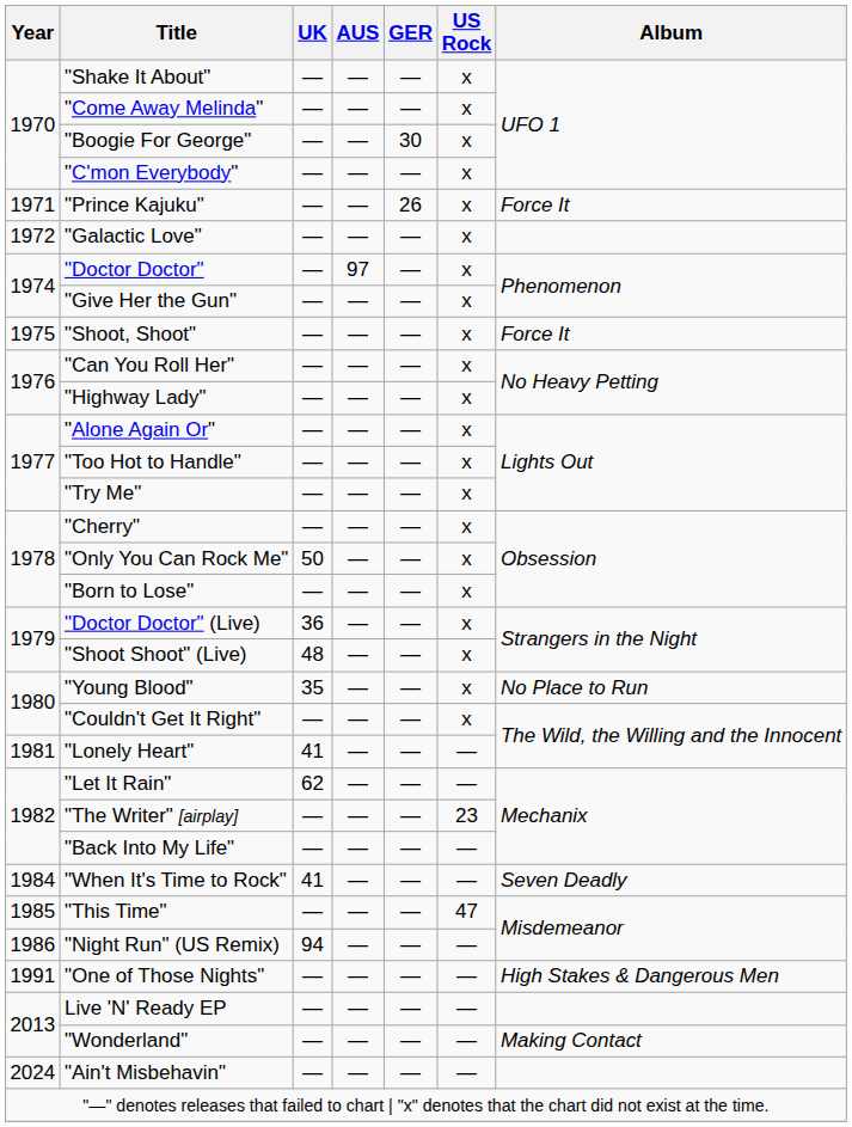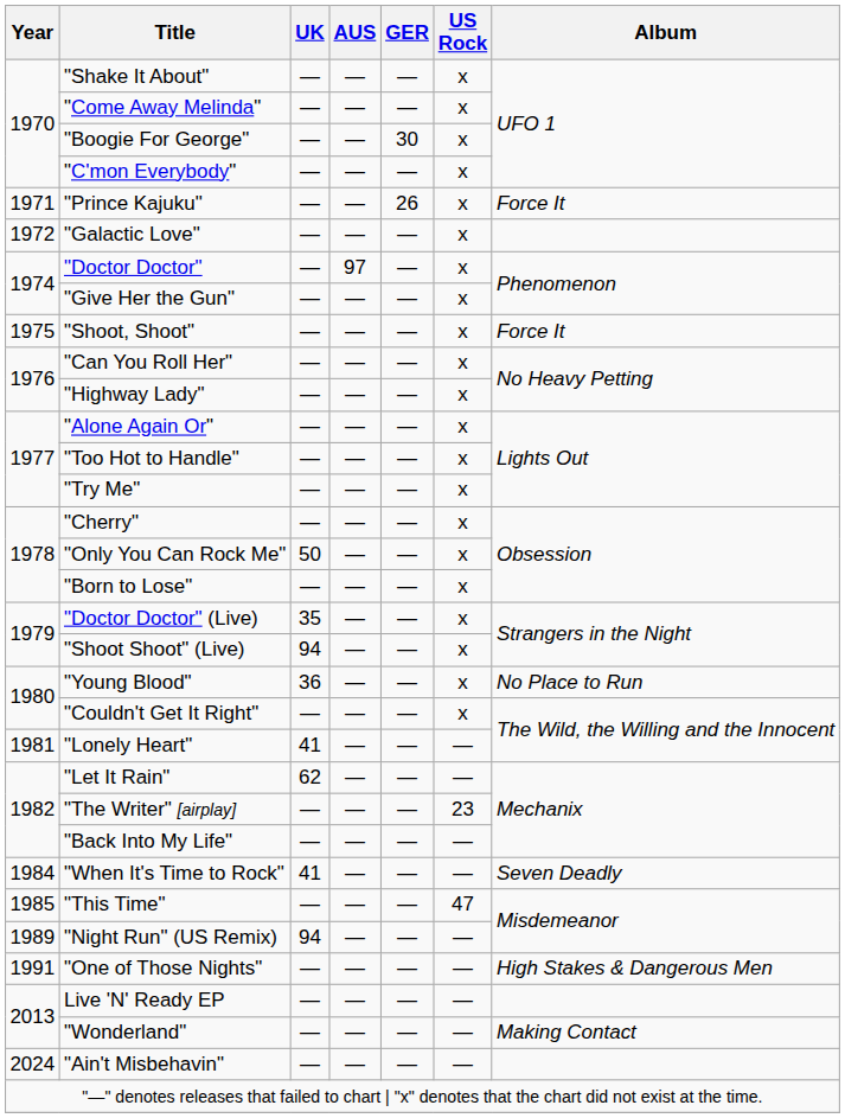"Doctor Doctor" (Live) | UK: 36 -> 35
"Shoot Shoot" (Live) | UK: 48 -> 94
"Young Blood" | UK: 35 -> 36
"Night Run" (US Remix) | Year: 1986 -> 1989
